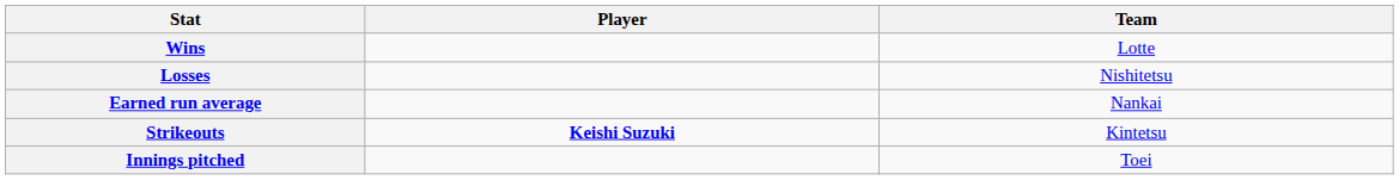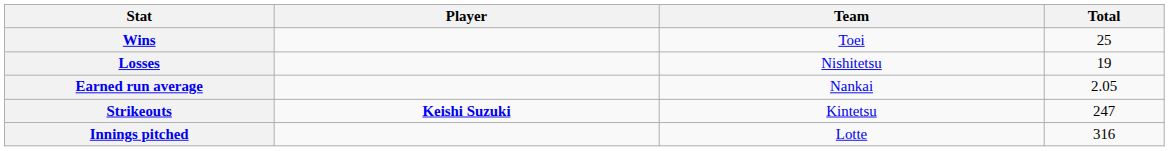+ column: Total | 25 | 19 | 2.05 | 247 | 316
Wins | Team: Lotte -> Toei
Innings pitched | Team: Toei -> Lotte
